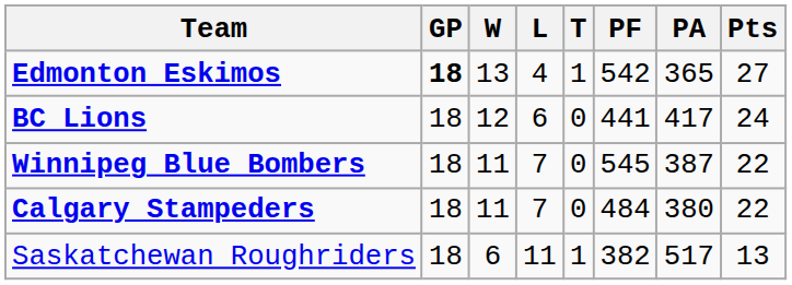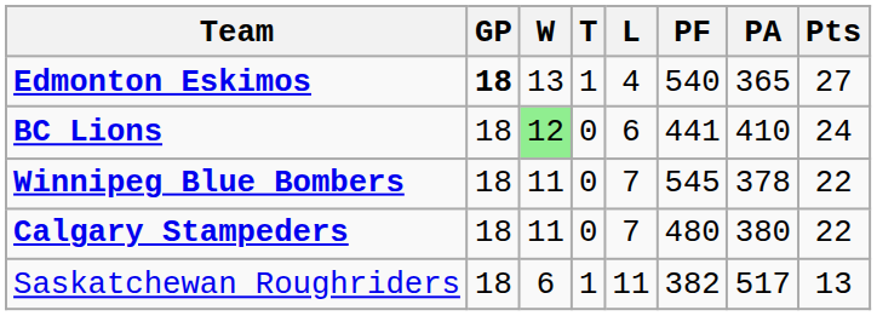columns swapped: L <-> T
Edmonton Eskimos | PF: 542 -> 540
BC Lions | W: no background -> lightgreen background
BC Lions | PA: 417 -> 410
Winnipeg Blue Bombers | PA: 387 -> 378
Calgary Stampeders | PF: 484 -> 480
